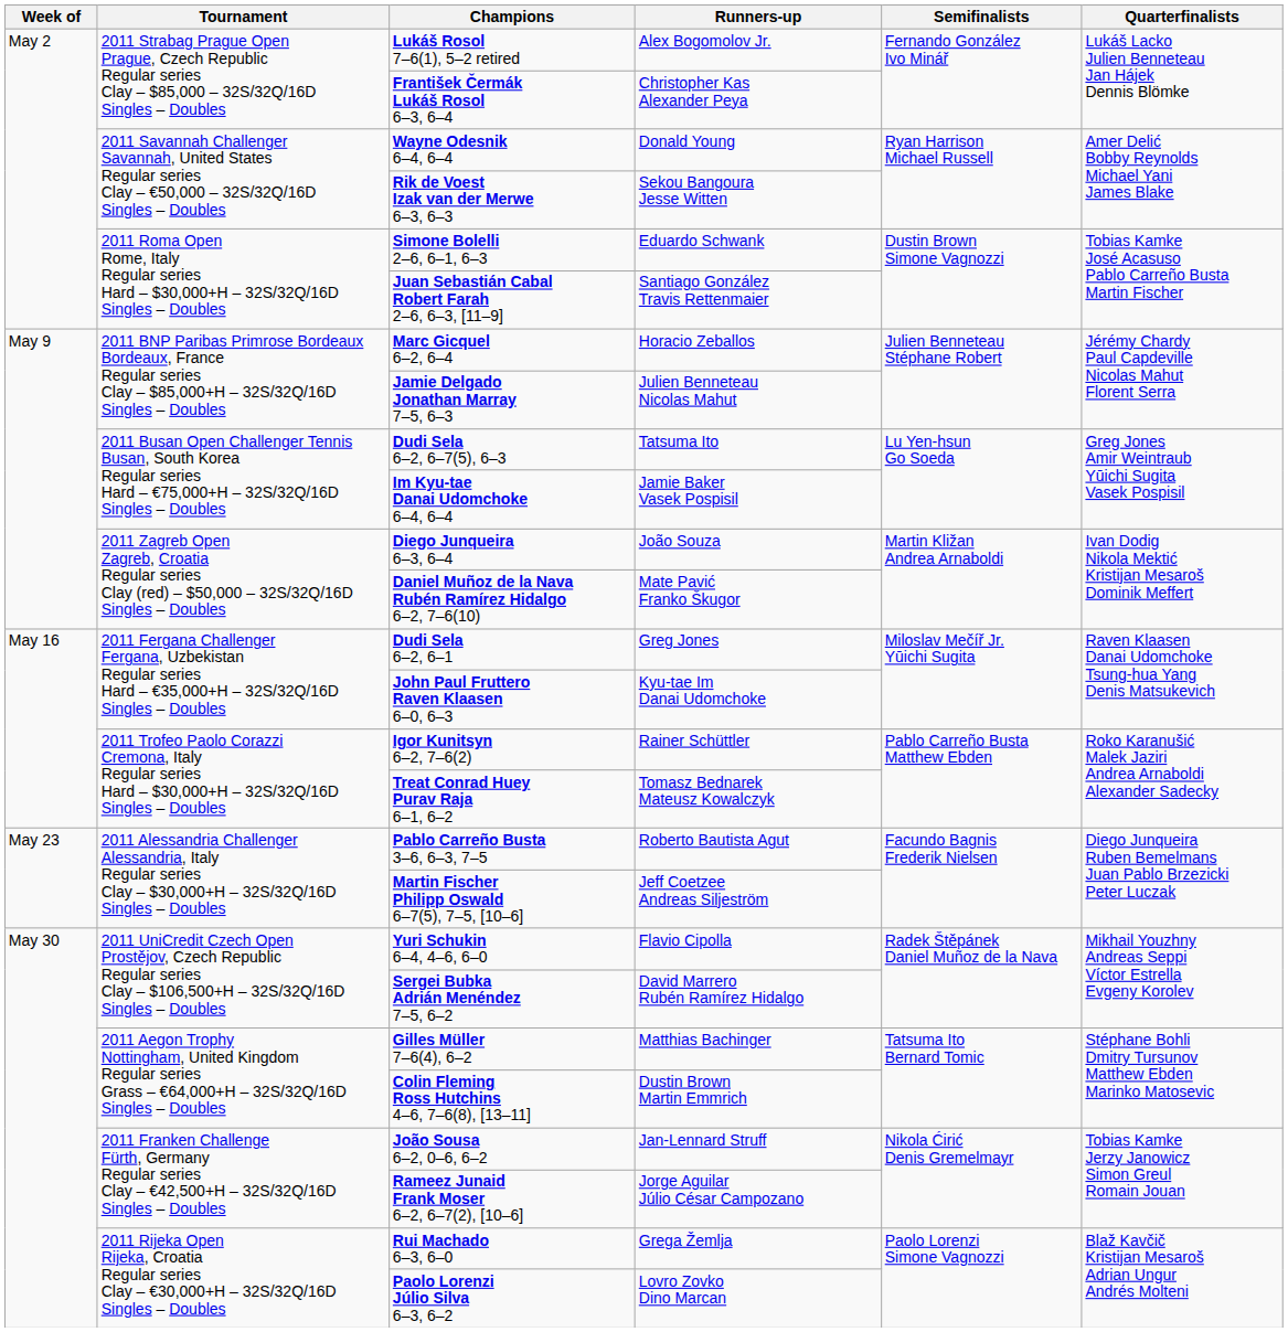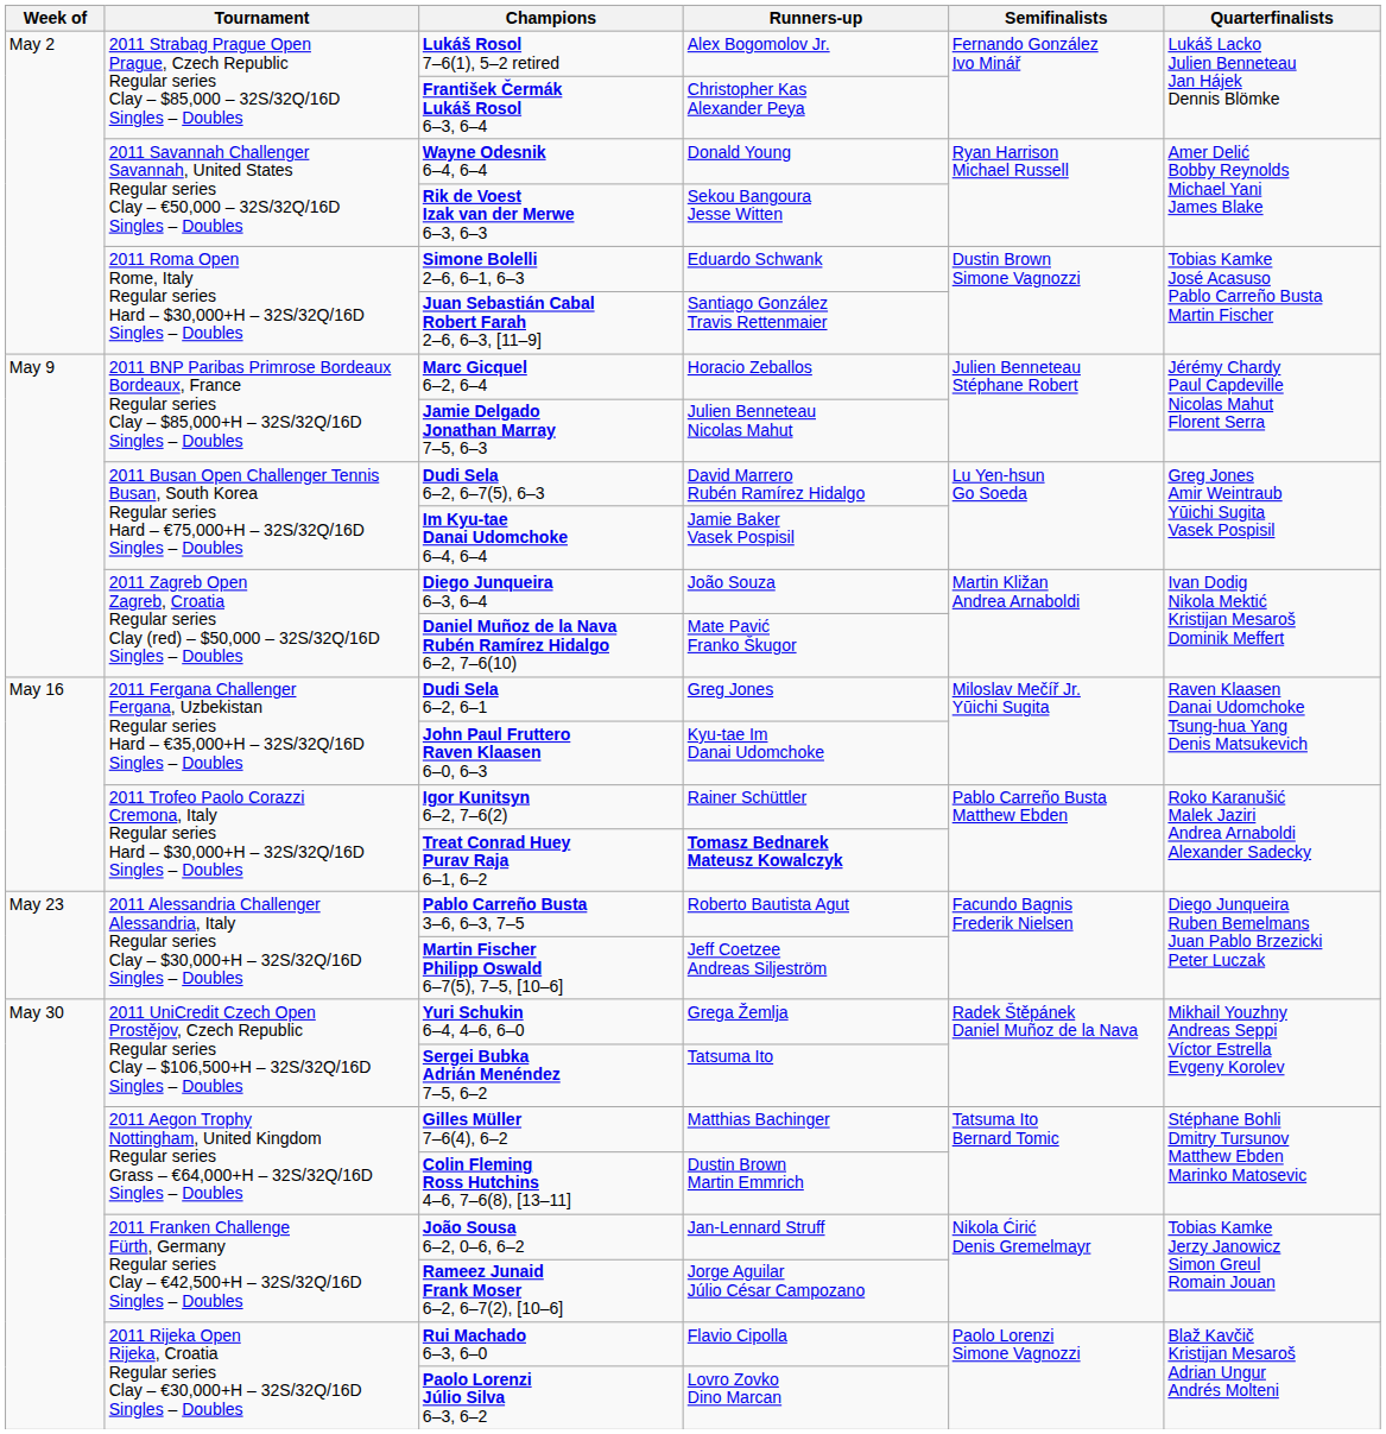Dudi Sela 6–2, 6–7(5), 6–3 | Runners-up: Tatsuma Ito -> David Marrero Rubén Ramírez Hidalgo
Treat Conrad Huey Purav Raja 6–1, 6–2 | Runners-up: normal -> bold
Yuri Schukin 6–4, 4–6, 6–0 | Runners-up: Flavio Cipolla -> Grega Žemlja
Sergei Bubka Adrián Menéndez 7–5, 6–2 | Runners-up: David Marrero Rubén Ramírez Hidalgo -> Tatsuma Ito
Rui Machado 6–3, 6–0 | Runners-up: Grega Žemlja -> Flavio Cipolla
